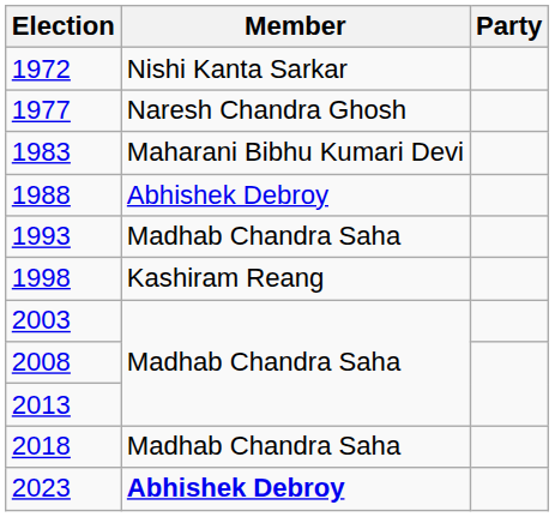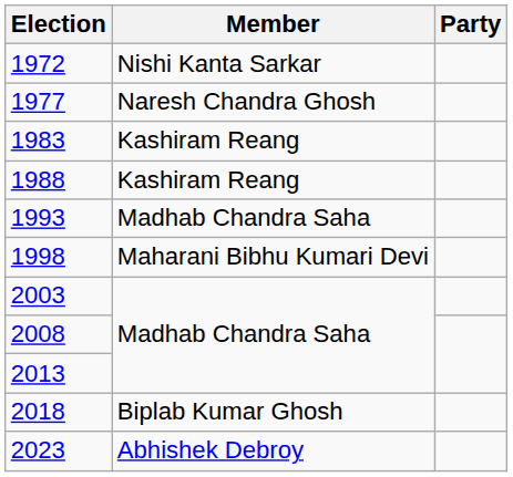1983 | Member: Maharani Bibhu Kumari Devi -> Kashiram Reang
1988 | Member: Abhishek Debroy -> Kashiram Reang
1998 | Member: Kashiram Reang -> Maharani Bibhu Kumari Devi
2018 | Member: Madhab Chandra Saha -> Biplab Kumar Ghosh
2023 | Member: bold -> normal
